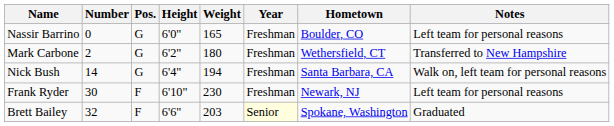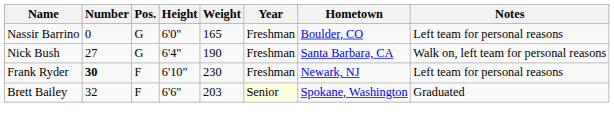- row: Mark Carbone | 2 | G | 6'2" | 180 | Freshman | Wethersfield, CT | Transferred to New Hampshire
Nick Bush | Number: 14 -> 27
Nick Bush | Weight: 194 -> 190
Frank Ryder | Number: normal -> bold
